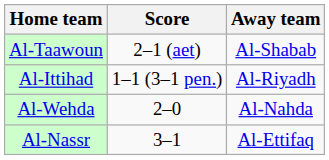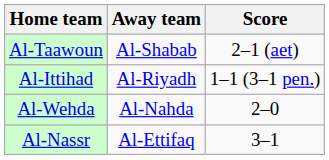columns swapped: Score <-> Away team
